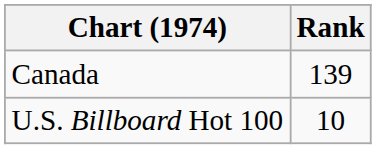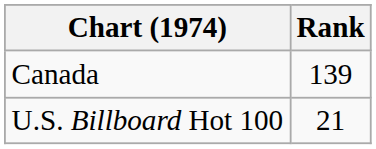U.S. Billboard Hot 100 | Rank: 10 -> 21
